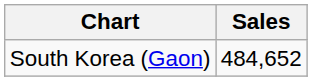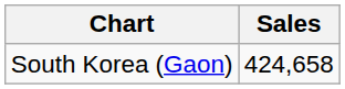South Korea (Gaon) | Sales: 484,652 -> 424,658
